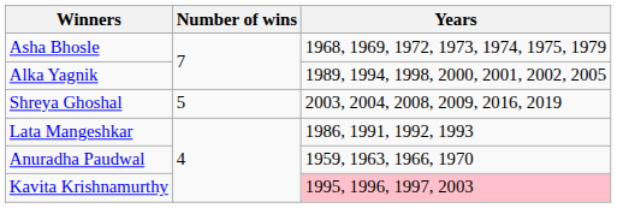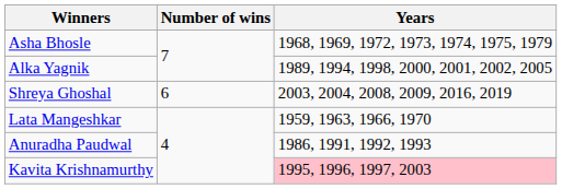Shreya Ghoshal | Number of wins: 5 -> 6
Lata Mangeshkar | Years: 1986, 1991, 1992, 1993 -> 1959, 1963, 1966, 1970
Anuradha Paudwal | Years: 1959, 1963, 1966, 1970 -> 1986, 1991, 1992, 1993
